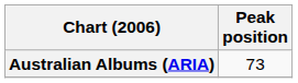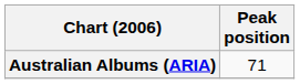Australian Albums (ARIA) | Peak position: 73 -> 71
